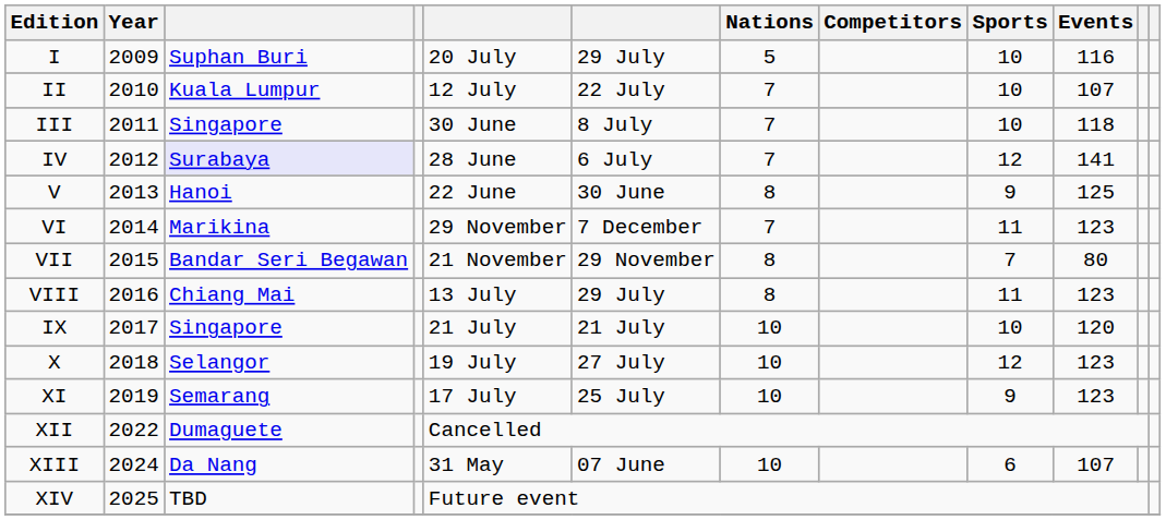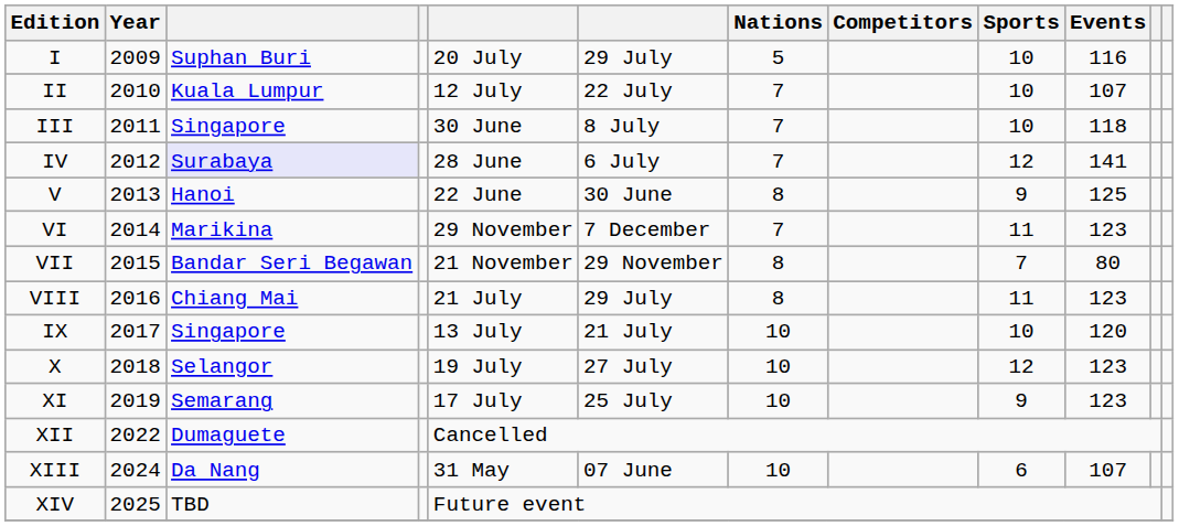VIII | column 5: 13 July -> 21 July
IX | column 5: 21 July -> 13 July
